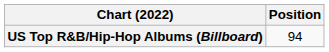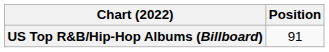US Top R&B/Hip-Hop Albums (Billboard) | Position: 94 -> 91
